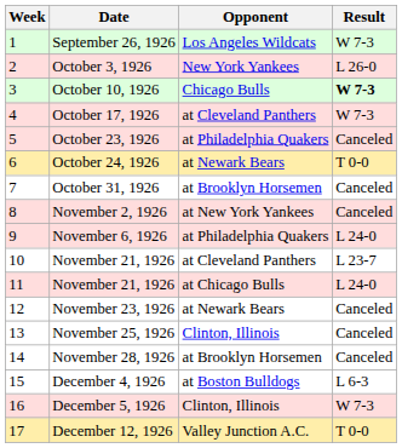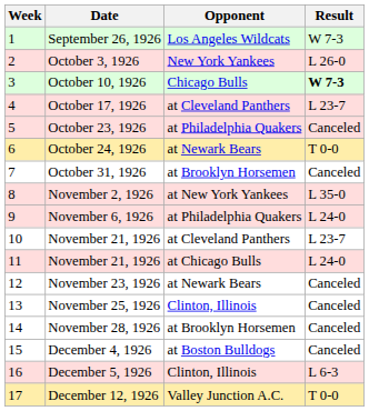October 17, 1926 | Result: W 7-3 -> L 23-7
November 2, 1926 | Result: Canceled -> L 35-0
December 4, 1926 | Result: L 6-3 -> Canceled
December 5, 1926 | Result: W 7-3 -> L 6-3
